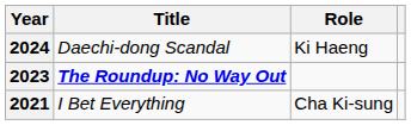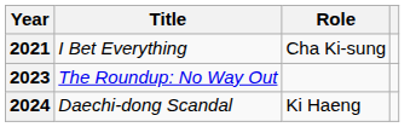rows swapped: 2021 <-> 2024
2023 | Title: bold -> normal
